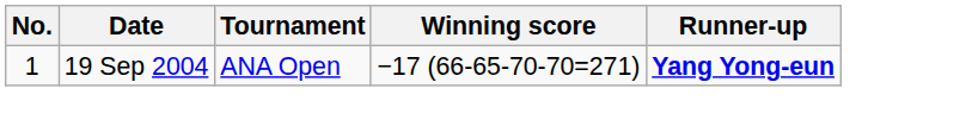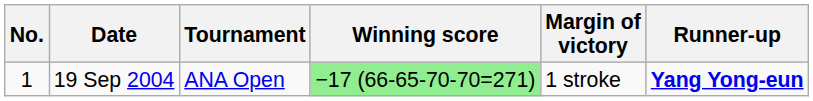+ column: Margin of victory | 1 stroke
19 Sep 2004 | Winning score: no background -> lightgreen background
